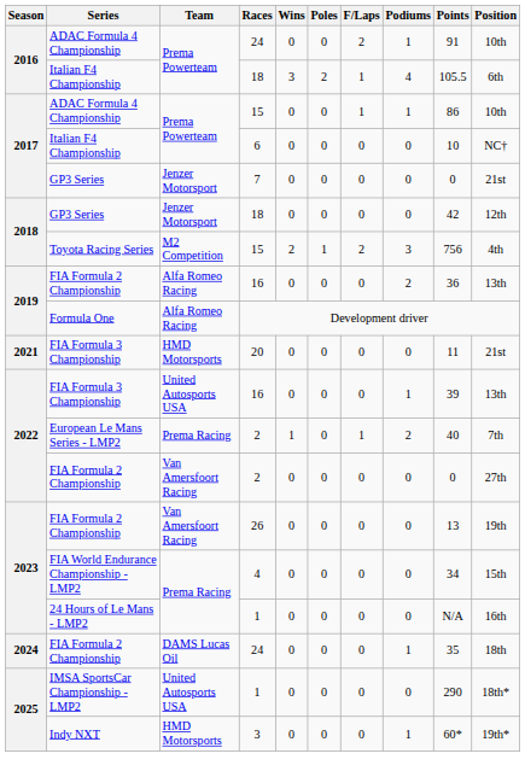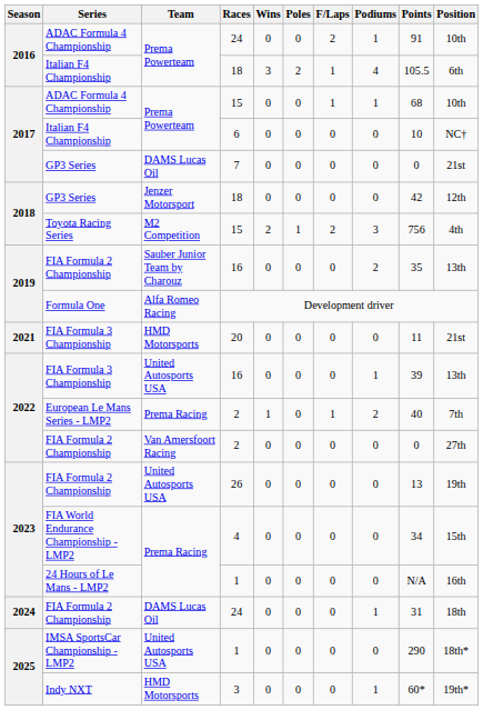ADAC Formula 4 Championship / 15 | Points: 86 -> 68
7 | Team: Jenzer Motorsport -> DAMS Lucas Oil
FIA Formula 2 Championship / 16 | Team: Alfa Romeo Racing -> Sauber Junior Team by Charouz
FIA Formula 2 Championship / 16 | Points: 36 -> 35
26 | Team: Van Amersfoort Racing -> United Autosports USA
FIA Formula 2 Championship / 24 | Points: 35 -> 31
